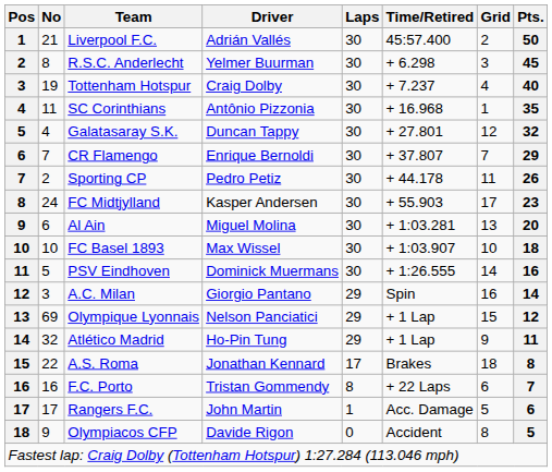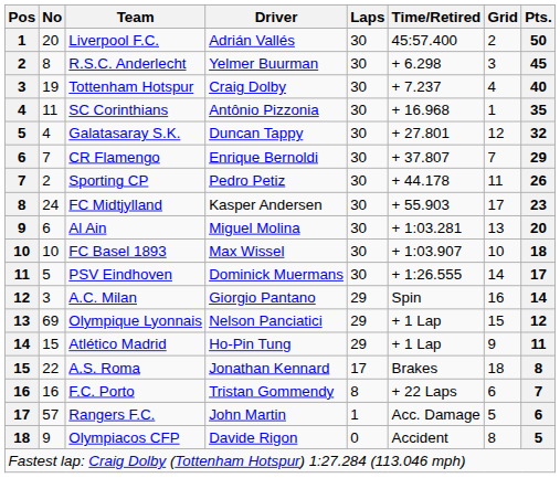Liverpool F.C. | No: 21 -> 20
PSV Eindhoven | Pts.: 16 -> 17
Atlético Madrid | No: 32 -> 15
Rangers F.C. | No: 17 -> 57
